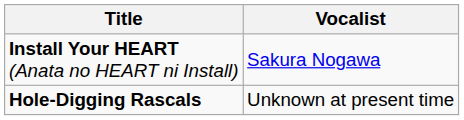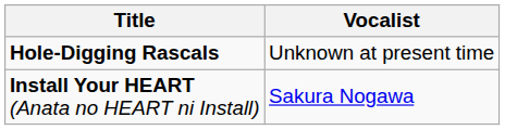rows swapped: Install Your HEART (Anata no HEART ni Install) <-> Hole-Digging Rascals
